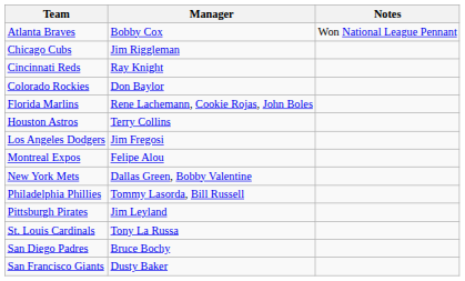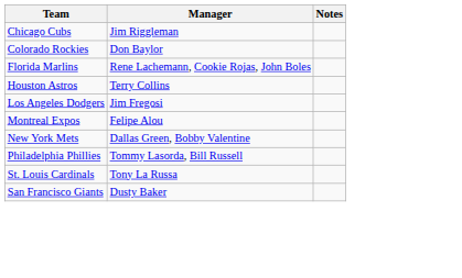- row: Atlanta Braves | Bobby Cox | Won National League Pennant
- row: Cincinnati Reds | Ray Knight
- row: Pittsburgh Pirates | Jim Leyland
- row: San Diego Padres | Bruce Bochy
